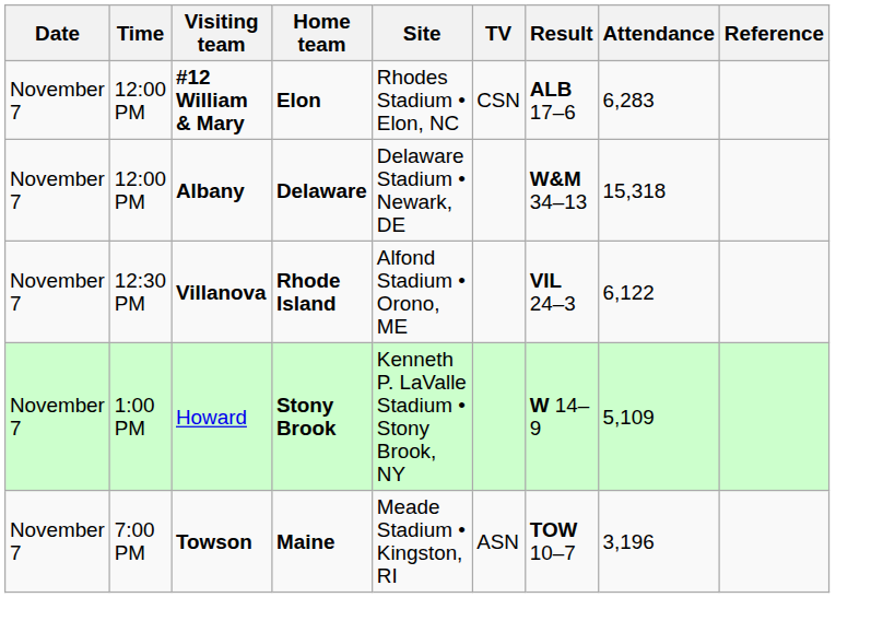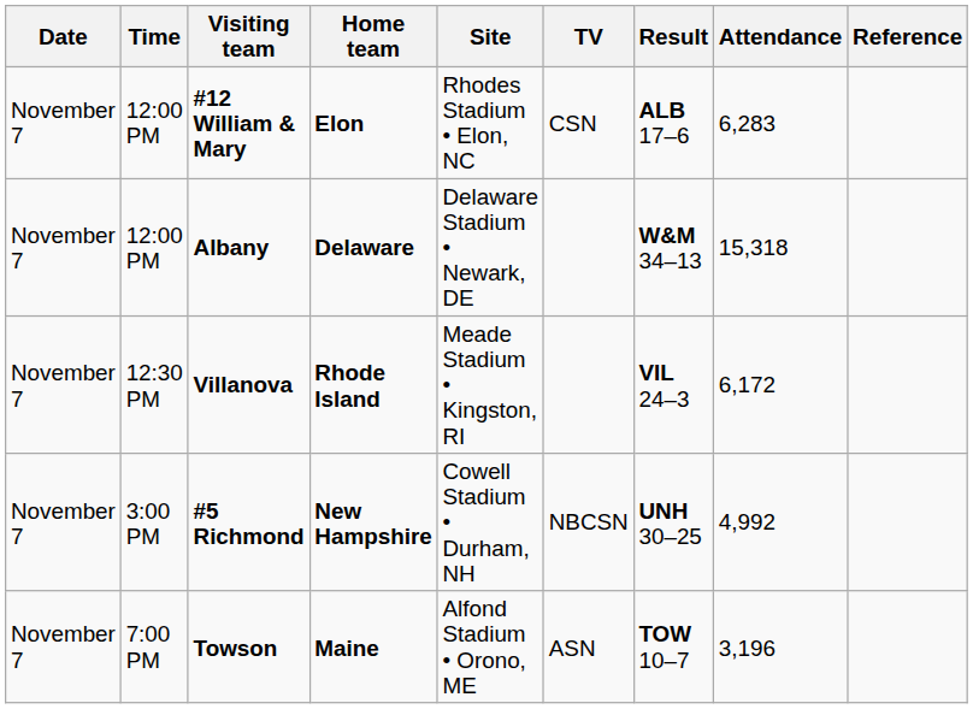Villanova | Site: Alfond Stadium • Orono, ME -> Meade Stadium • Kingston, RI
Villanova | Attendance: 6,122 -> 6,172
- row: November 7 | 1:00 PM | Howard | Stony Brook | Kenneth P. LaValle Stadium • Stony Brook, NY | W 14–9 | 5,109
+ row: November 7 | 3:00 PM | #5 Richmond | New Hampshire | Cowell Stadium • Durham, NH | NBCSN | UNH 30–25 | 4,992
Towson | Site: Meade Stadium • Kingston, RI -> Alfond Stadium • Orono, ME
